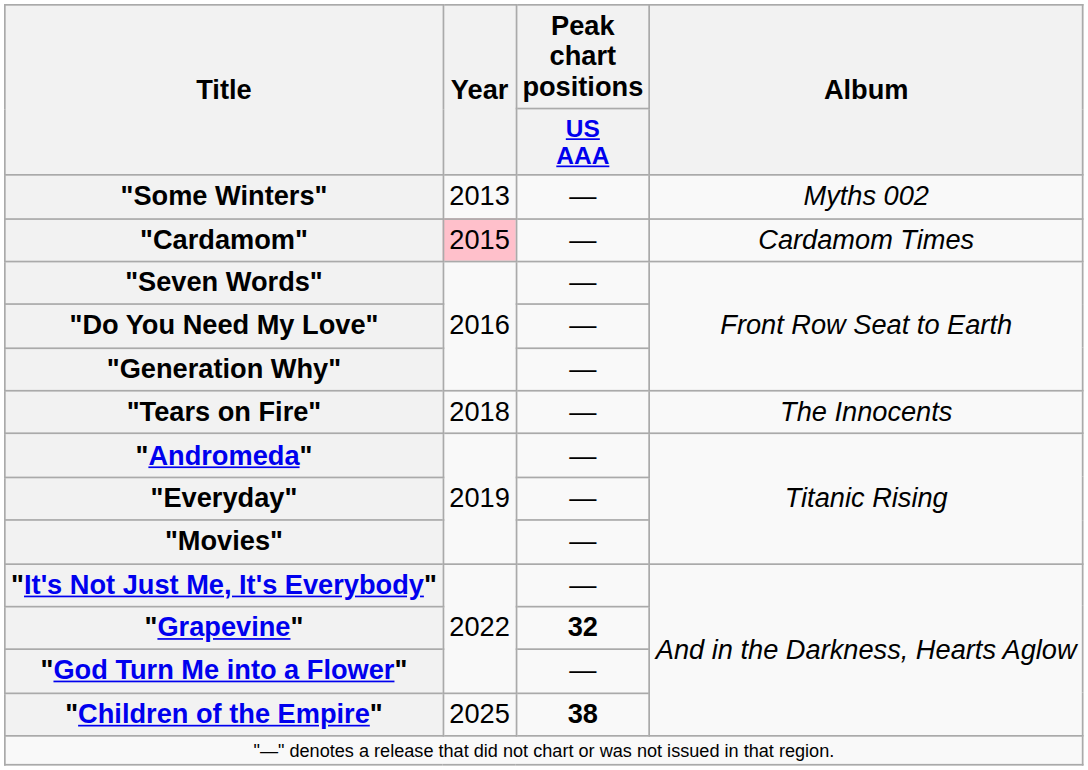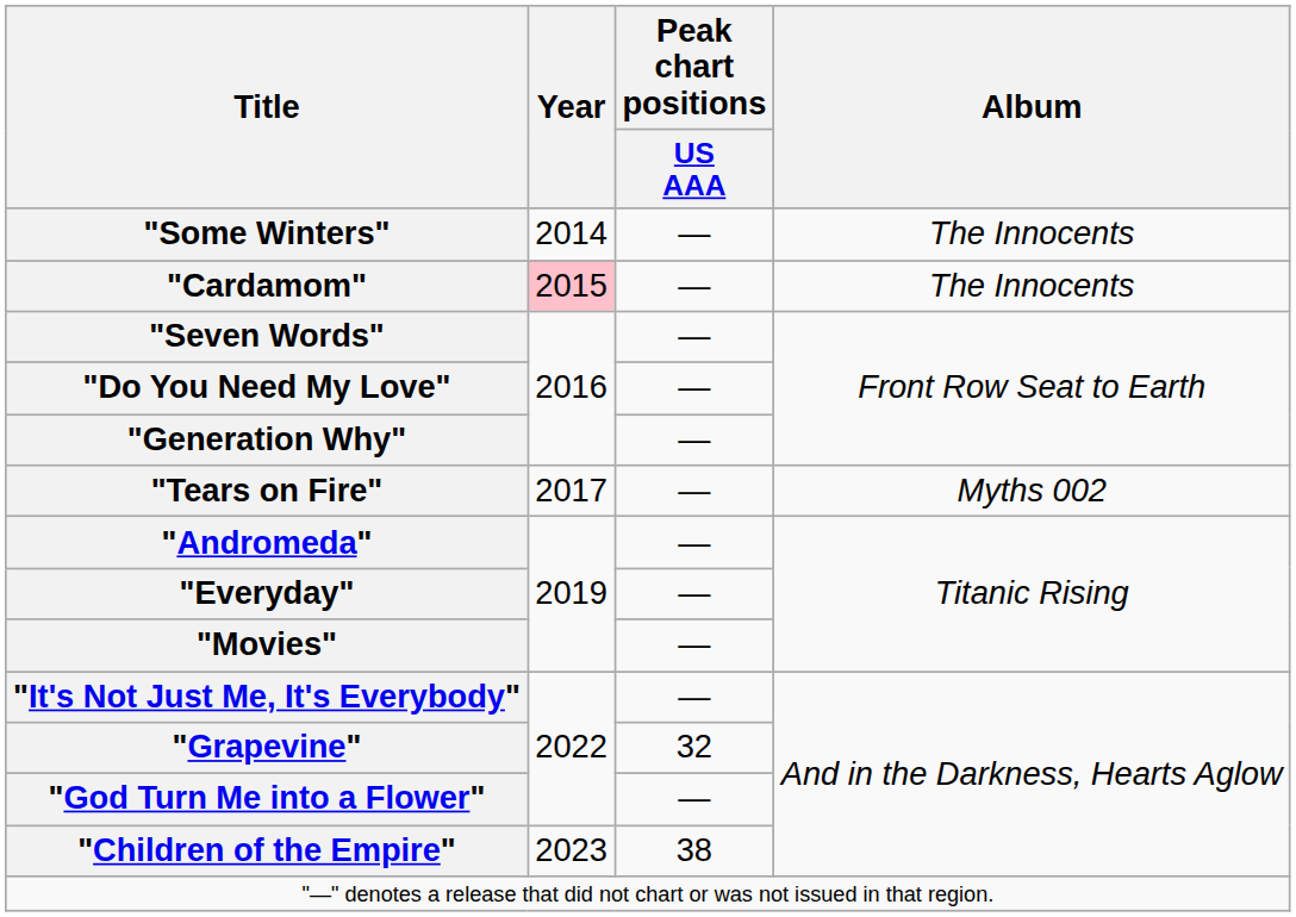"Some Winters" | Year: 2013 -> 2014
"Some Winters" | Album: Myths 002 -> The Innocents
"Cardamom" | Album: Cardamom Times -> The Innocents
"Tears on Fire" | Year: 2018 -> 2017
"Tears on Fire" | Album: The Innocents -> Myths 002
"Grapevine" | Peak chart positions / US AAA: bold -> normal
"Children of the Empire" | Year: 2025 -> 2023
"Children of the Empire" | Peak chart positions / US AAA: bold -> normal
